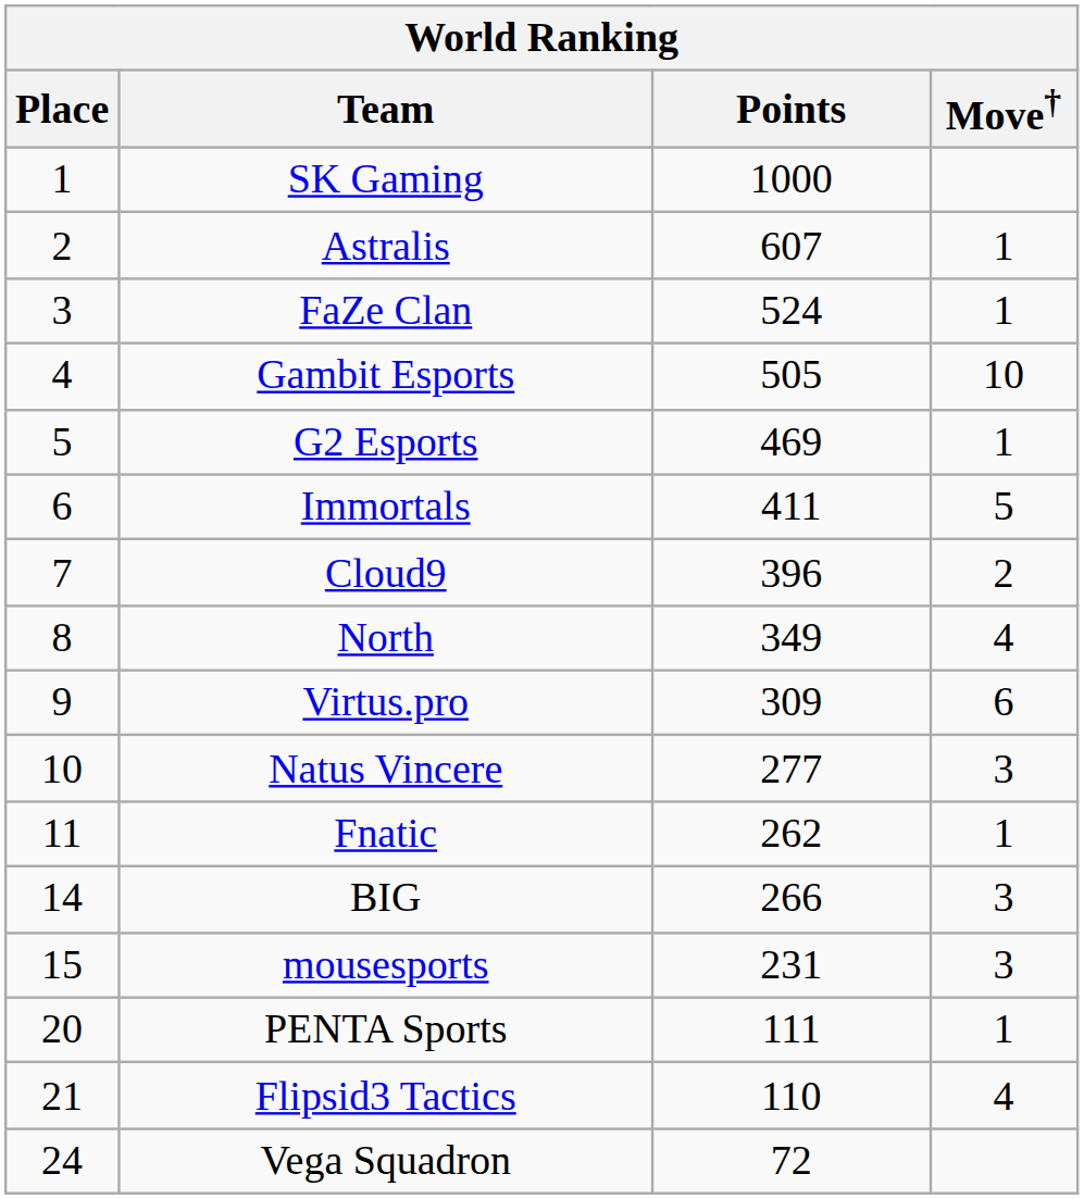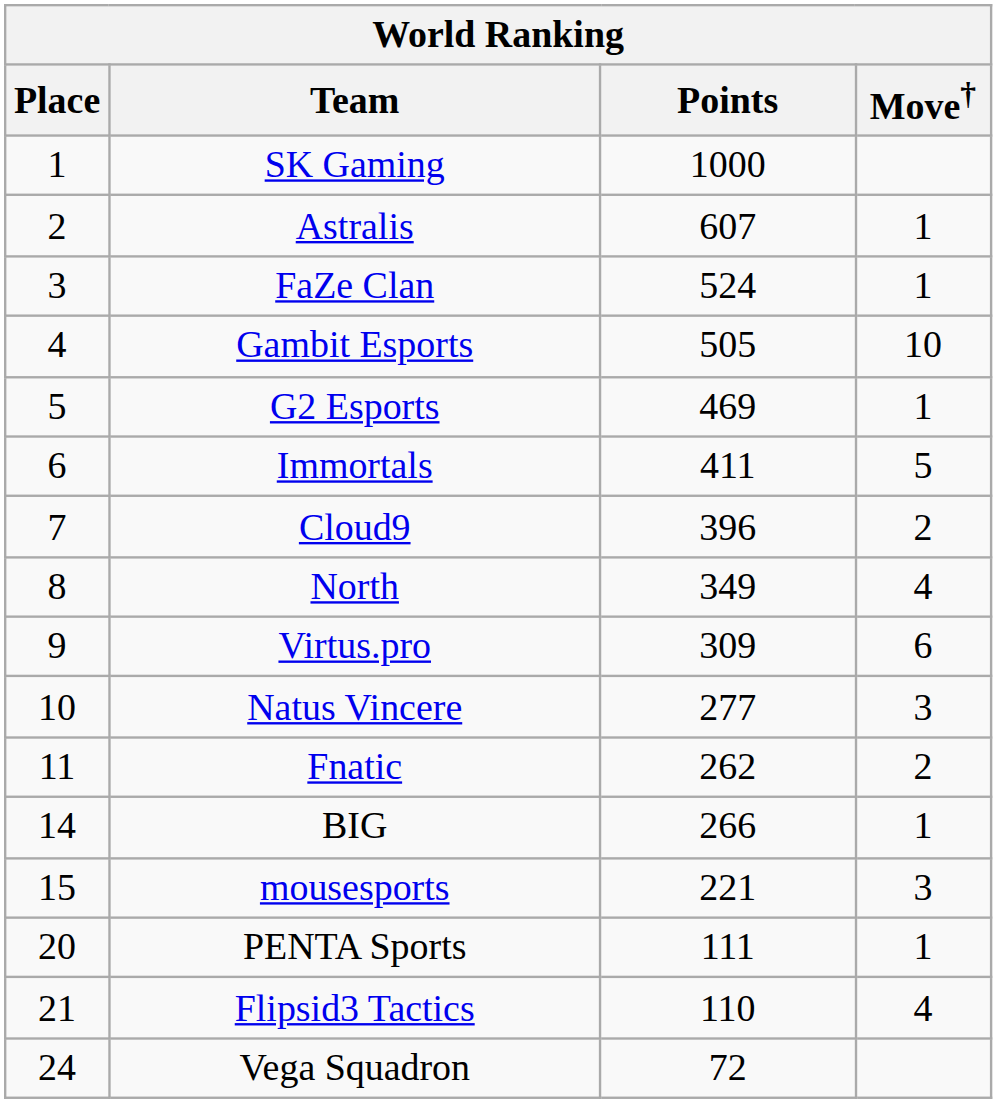Fnatic | Move†: 1 -> 2
BIG | Move†: 3 -> 1
mousesports | Points: 231 -> 221
